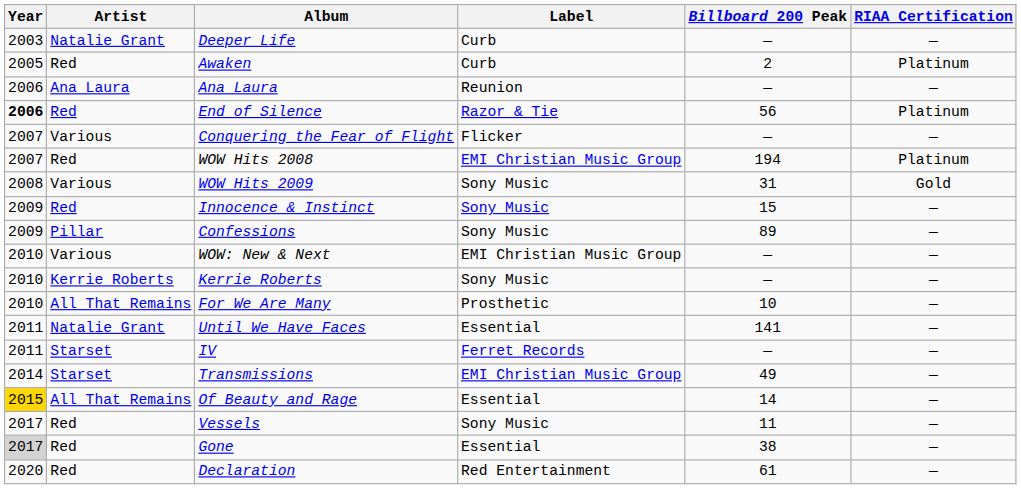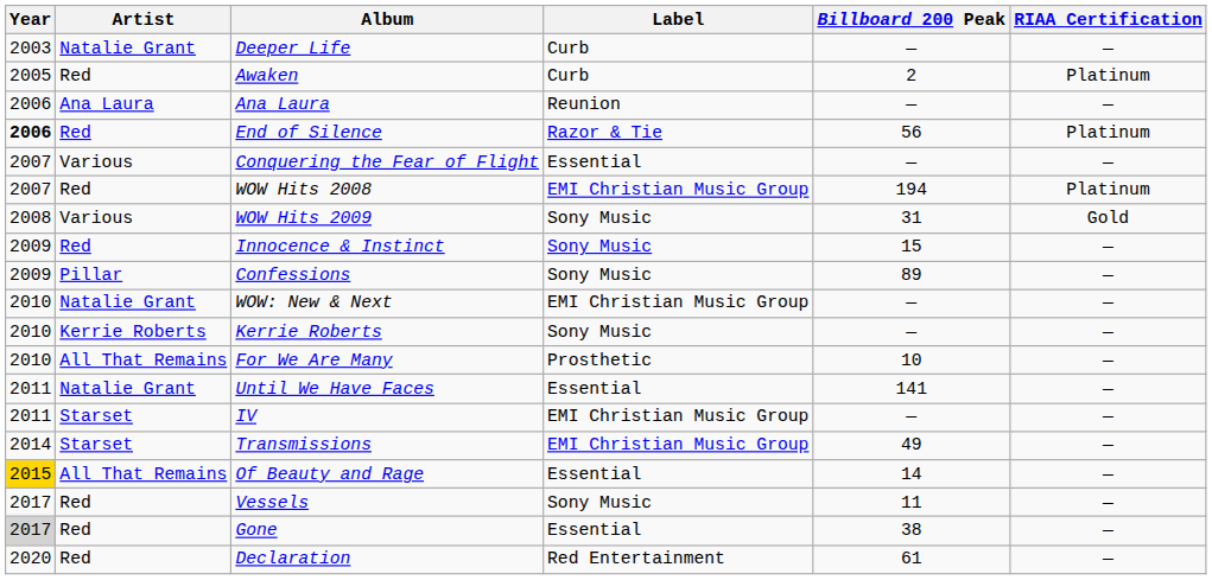Conquering the Fear of Flight | Label: Flicker -> Essential
WOW: New & Next | Artist: Various -> Natalie Grant
IV | Label: Ferret Records -> EMI Christian Music Group
